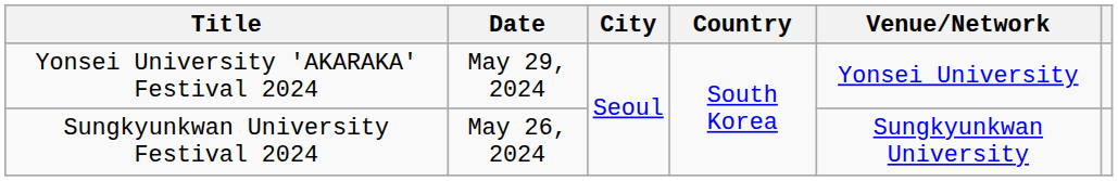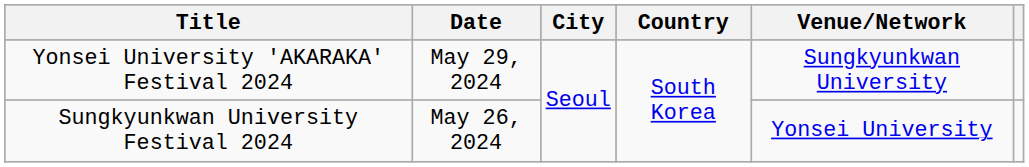Yonsei University 'AKARAKA' Festival 2024 | Venue/Network: Yonsei University -> Sungkyunkwan University
Sungkyunkwan University Festival 2024 | Venue/Network: Sungkyunkwan University -> Yonsei University
